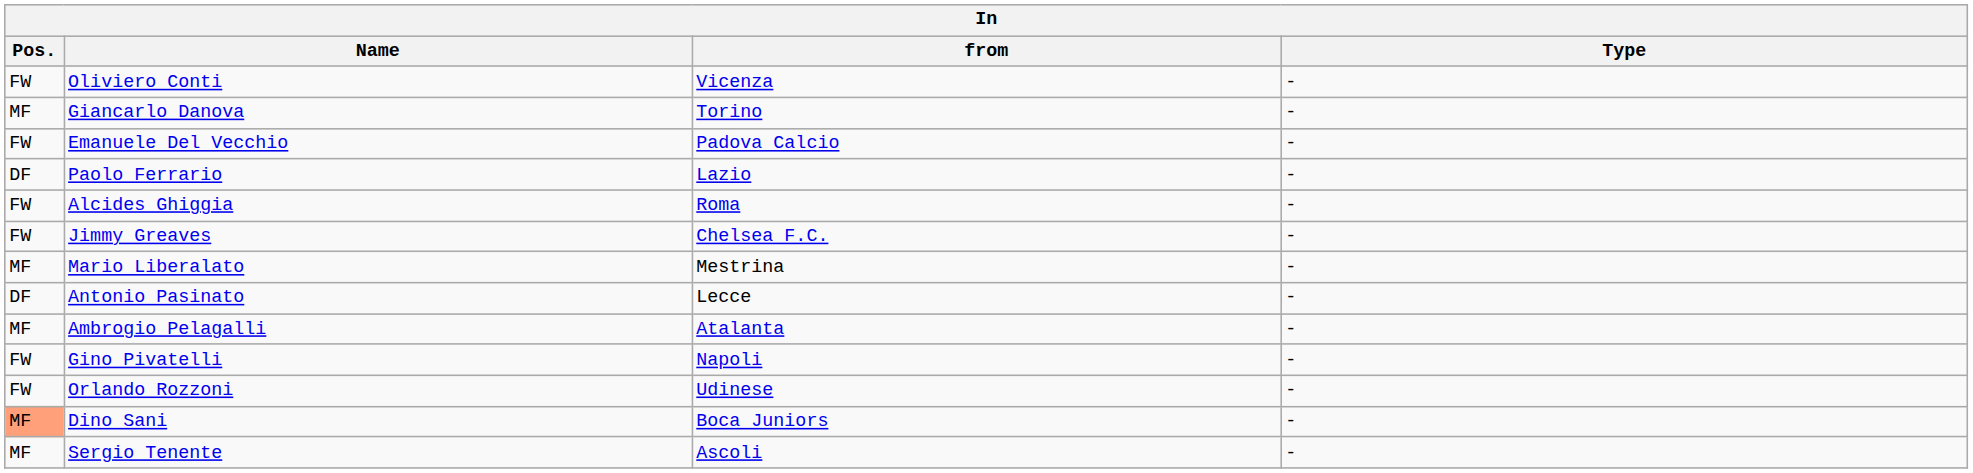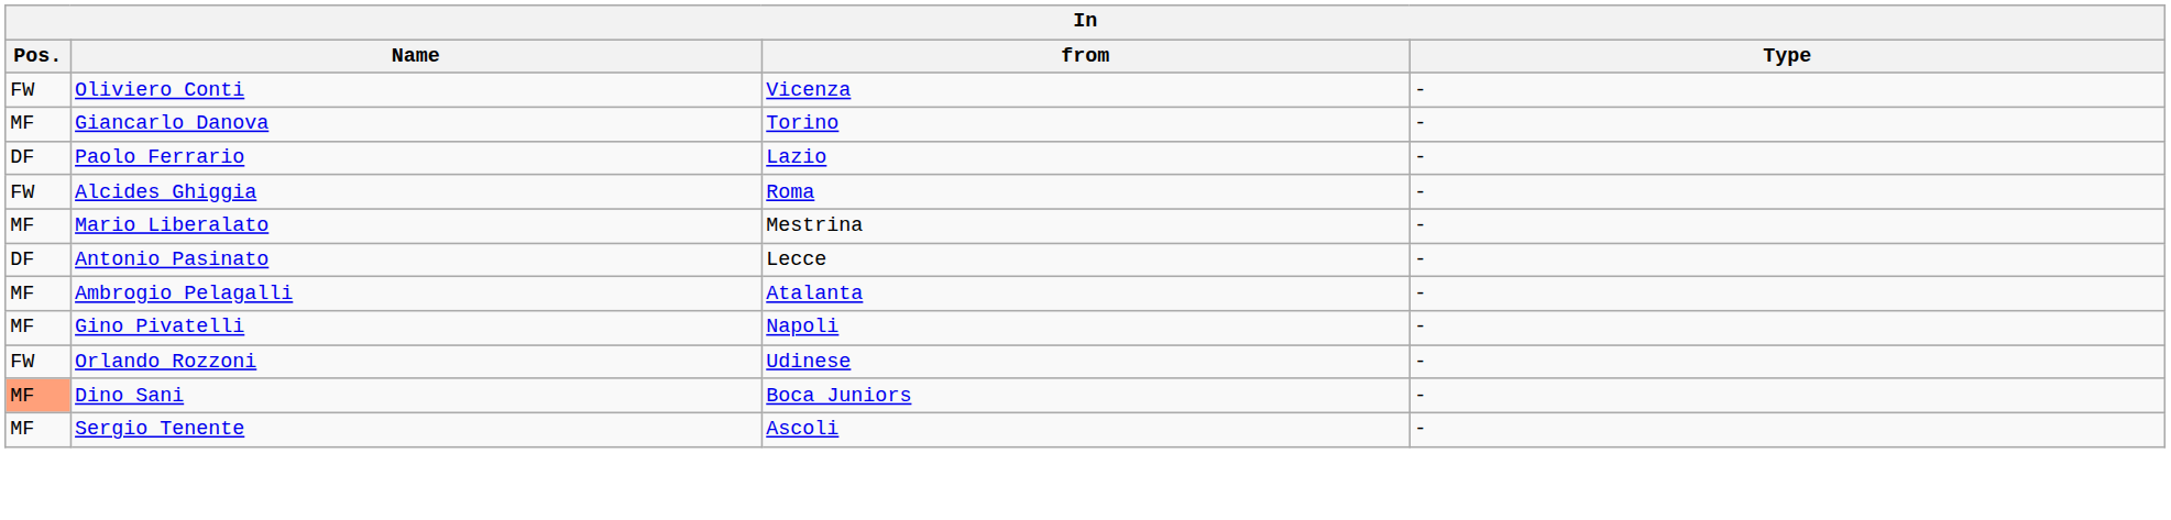- row: FW | Emanuele Del Vecchio | Padova Calcio | -
- row: FW | Jimmy Greaves | Chelsea F.C. | -
Gino Pivatelli | Pos.: FW -> MF
